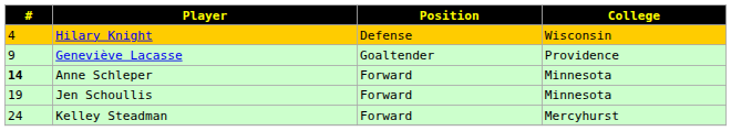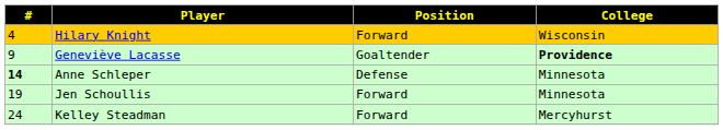Hilary Knight | Position: Defense -> Forward
Geneviève Lacasse | College: normal -> bold
Anne Schleper | Position: Forward -> Defense
